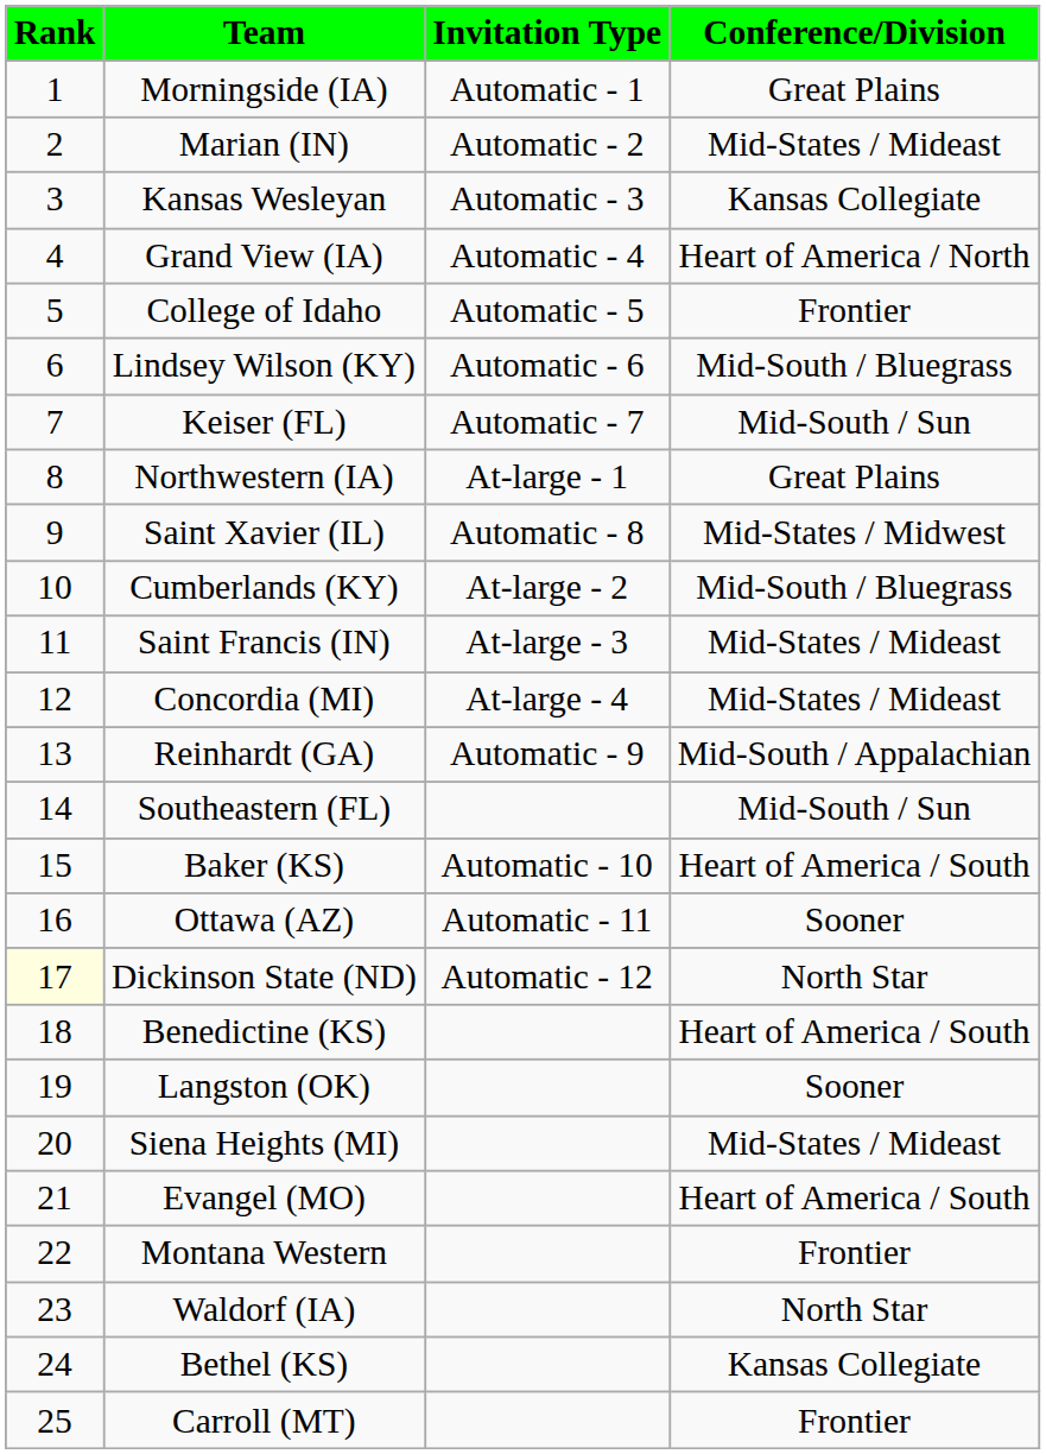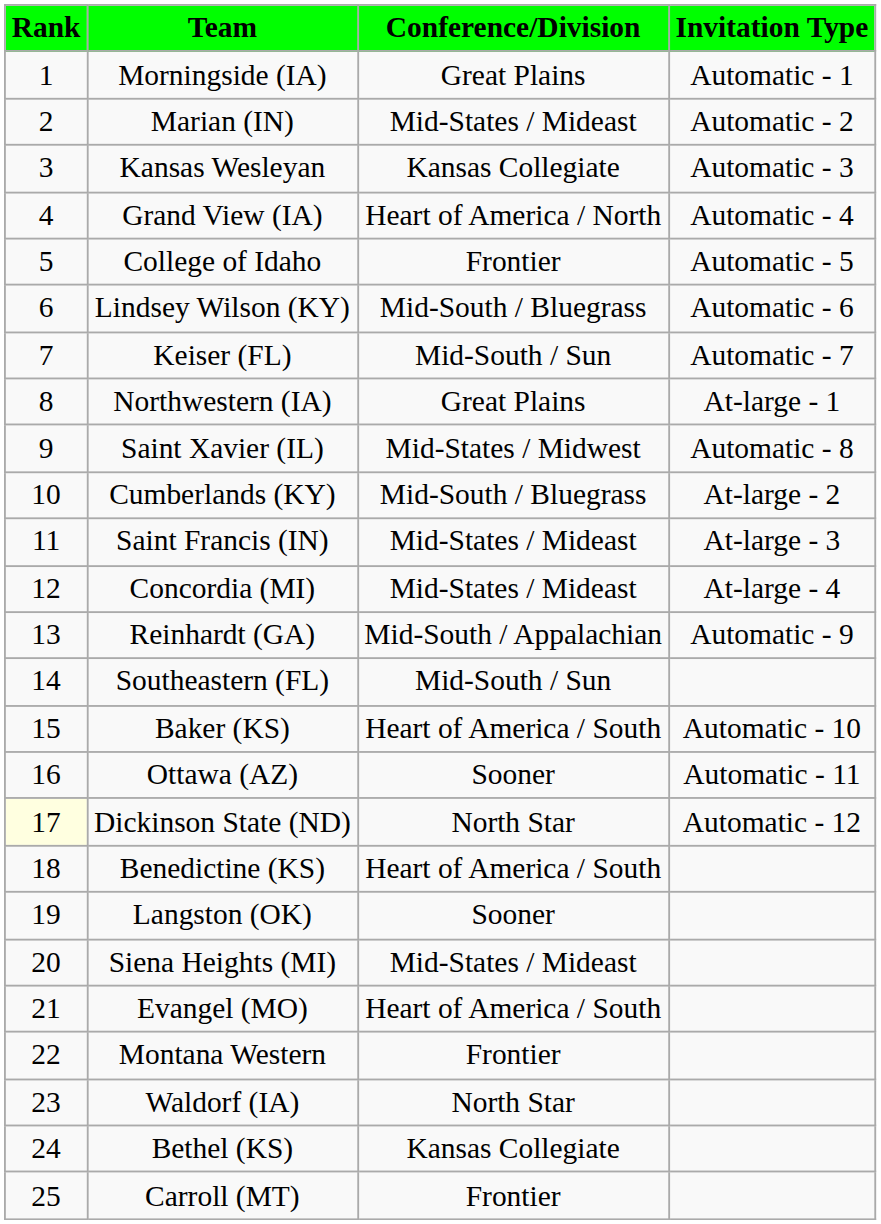columns swapped: Conference/Division <-> Invitation Type
